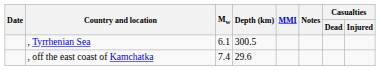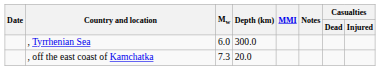, Tyrrhenian Sea | Mw: 6.1 -> 6.0
, Tyrrhenian Sea | Depth (km): 300.5 -> 300.0
, off the east coast of Kamchatka | Mw: 7.4 -> 7.3
, off the east coast of Kamchatka | Depth (km): 29.6 -> 20.0
